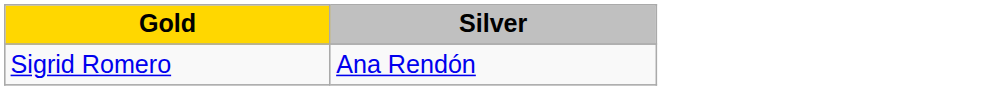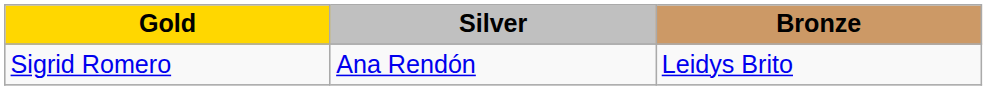+ column: Bronze | Leidys Brito
